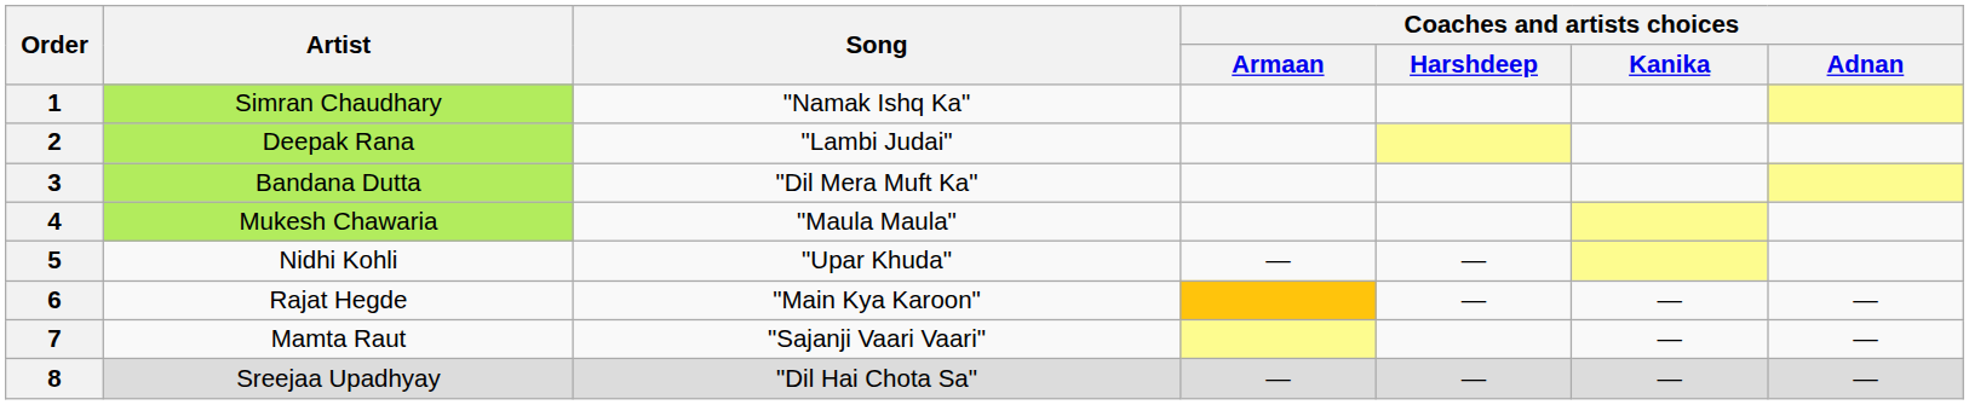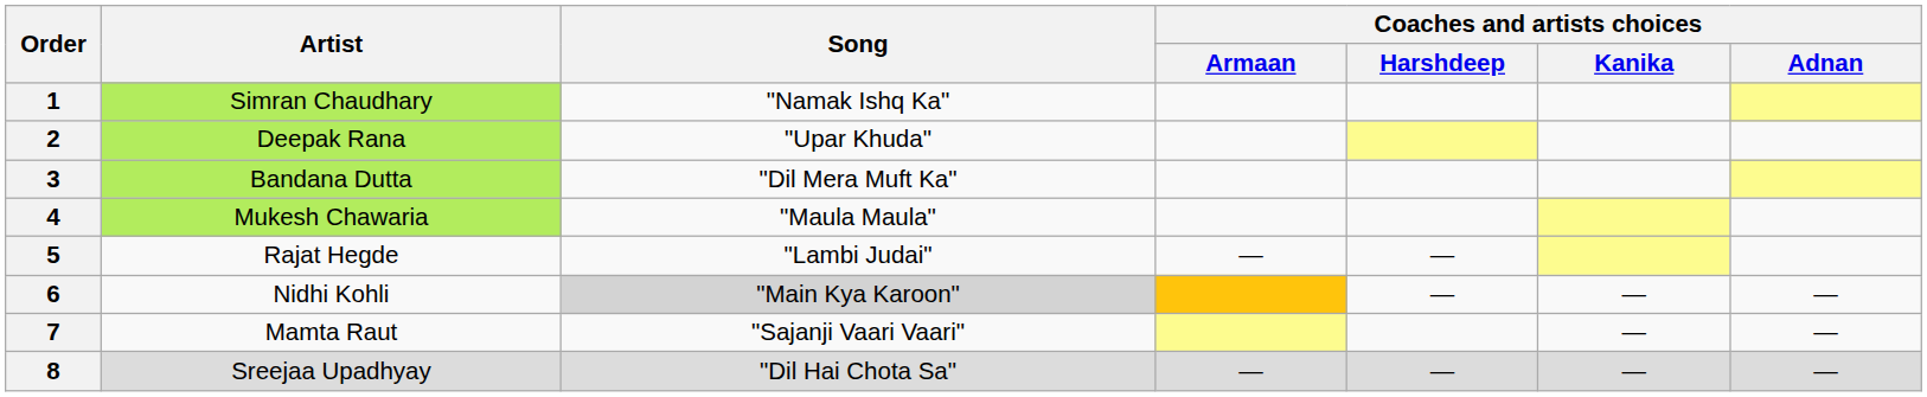2 | Song: "Lambi Judai" -> "Upar Khuda"
5 | Artist: Nidhi Kohli -> Rajat Hegde
5 | Song: "Upar Khuda" -> "Lambi Judai"
6 | Artist: Rajat Hegde -> Nidhi Kohli
6 | Song: no background -> lightgrey background
